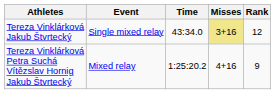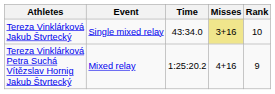Tereza Vinklárková Jakub Štvrtecký | Rank: 12 -> 10
